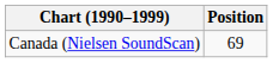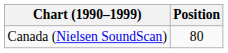Canada (Nielsen SoundScan) | Position: 69 -> 80
